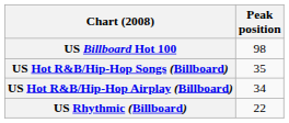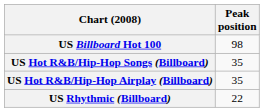US Hot R&B/Hip-Hop Airplay (Billboard) | Peak position: 34 -> 35
